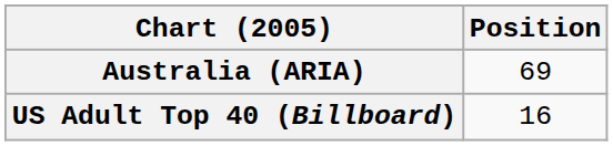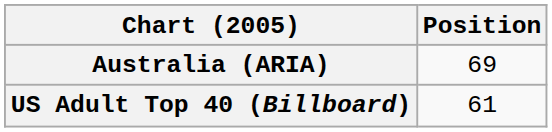US Adult Top 40 (Billboard) | Position: 16 -> 61
